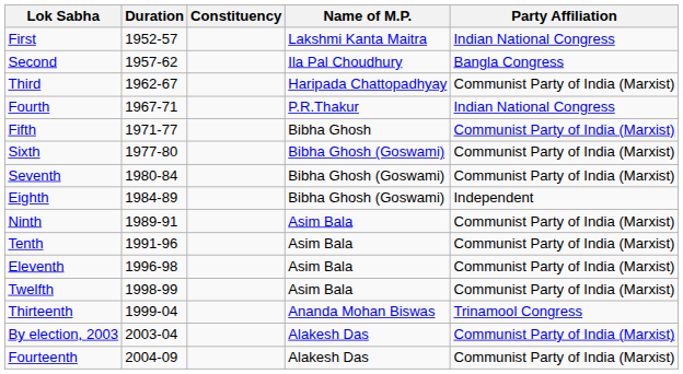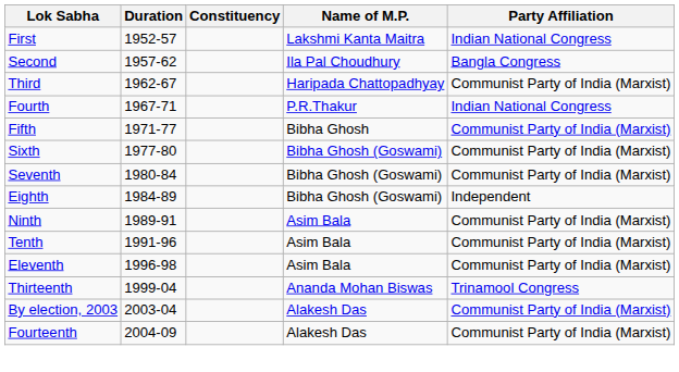- row: Twelfth | 1998-99 | Asim Bala | Communist Party of India (Marxist)
